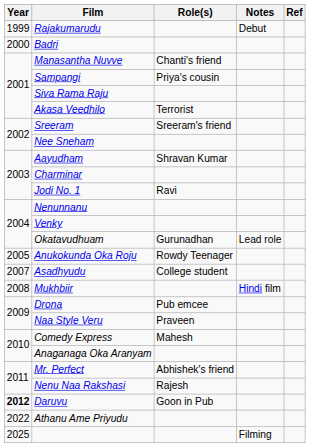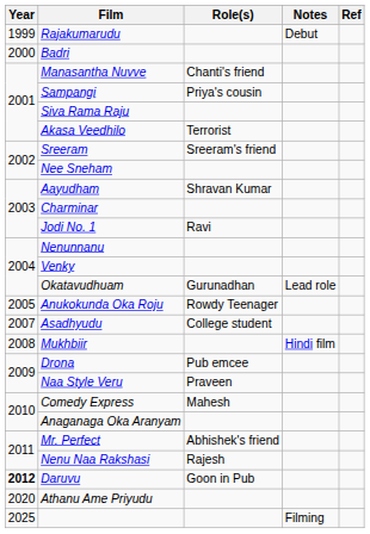Athanu Ame Priyudu | Year: 2022 -> 2020
